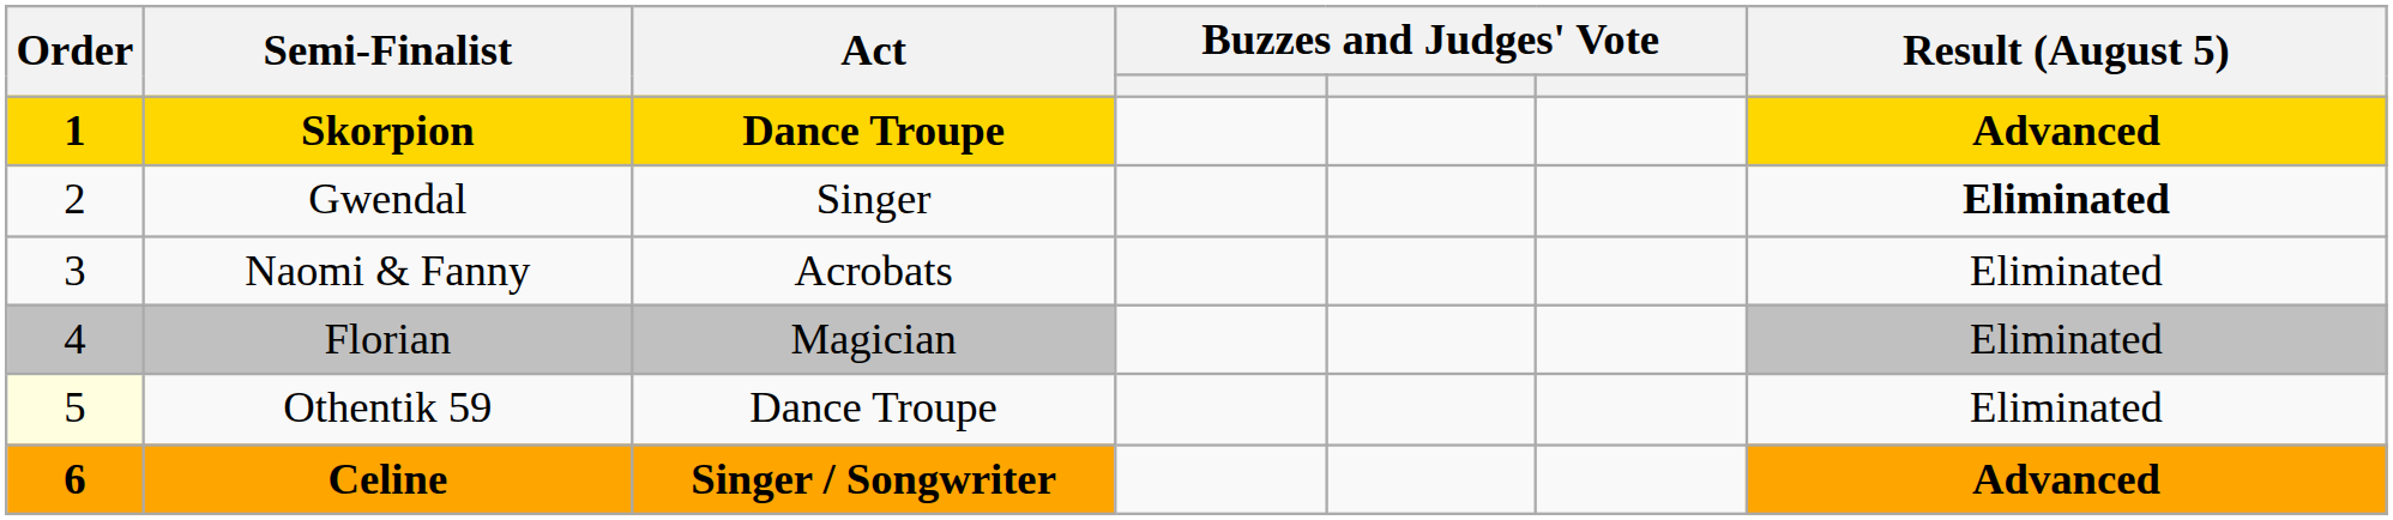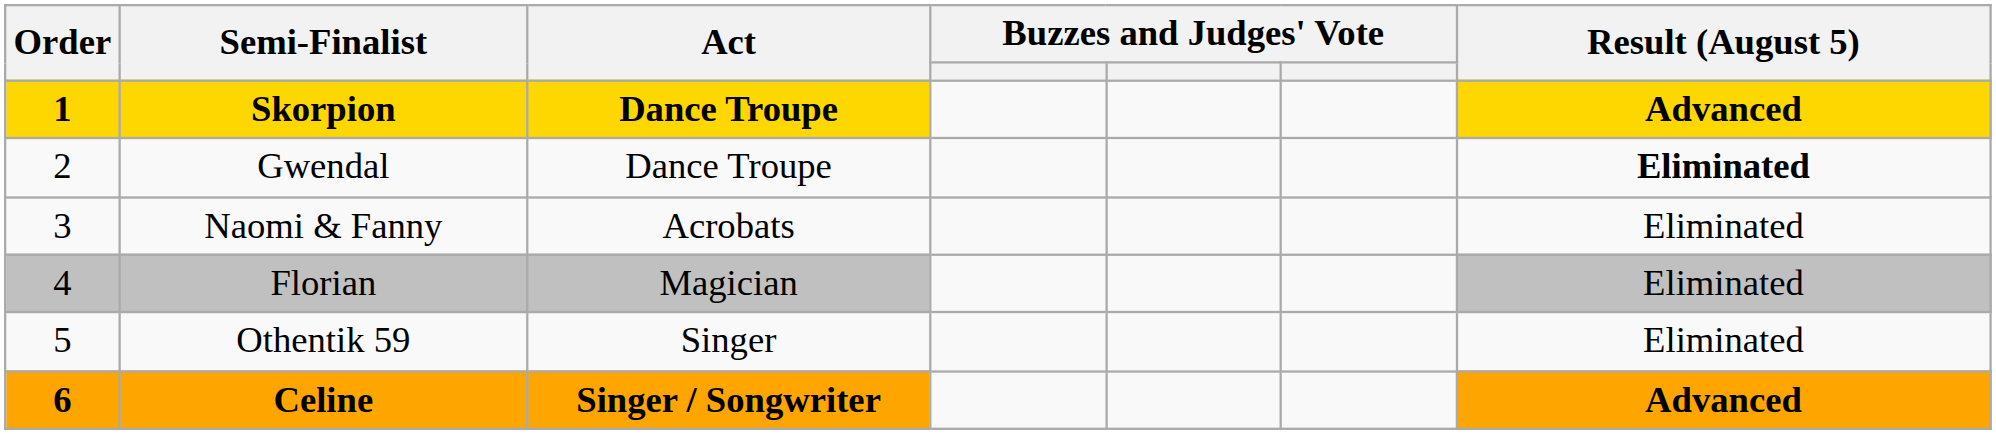Gwendal | Act: Singer -> Dance Troupe
Othentik 59 | Order: lightyellow background -> no background
Othentik 59 | Act: Dance Troupe -> Singer
